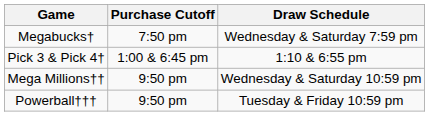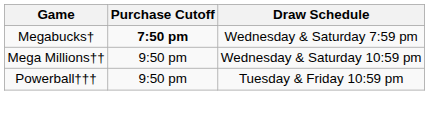Megabucks† | Purchase Cutoff: normal -> bold
- row: Pick 3 & Pick 4† | 1:00 & 6:45 pm | 1:10 & 6:55 pm
